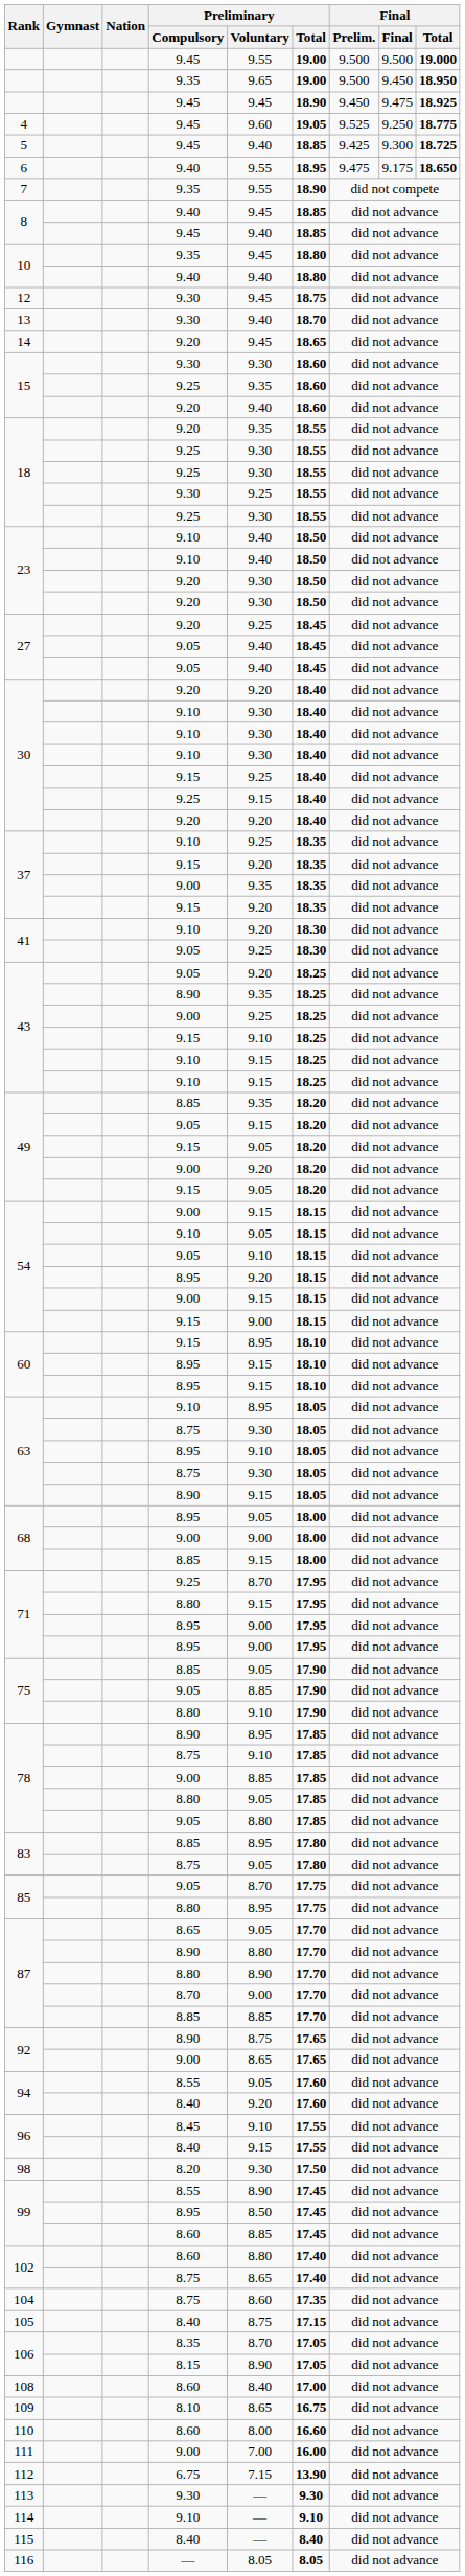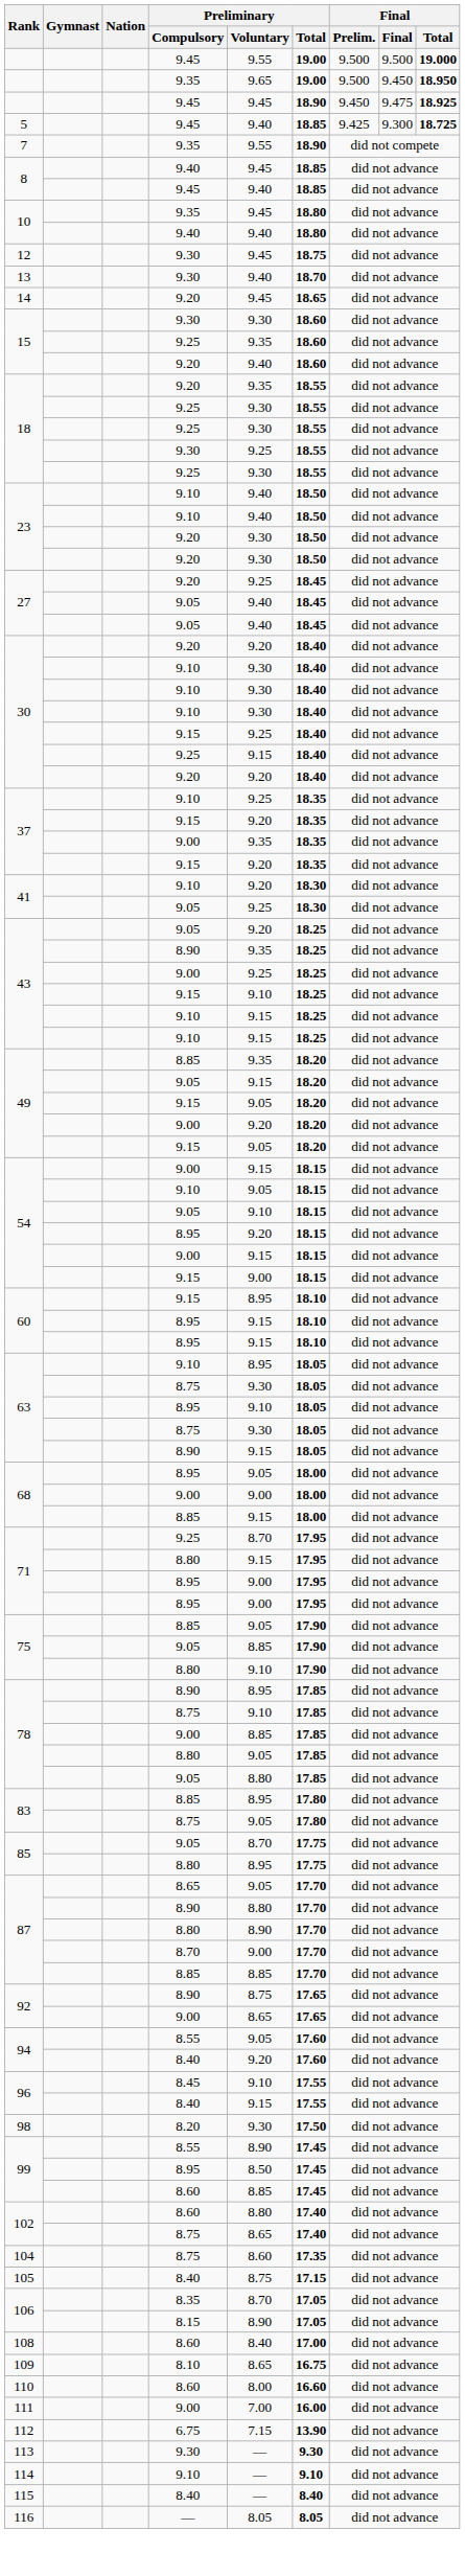- row: 4 | 9.45 | 9.60 | 19.05 | 9.525 | 9.250 | 18.775
- row: 6 | 9.40 | 9.55 | 18.95 | 9.475 | 9.175 | 18.650
